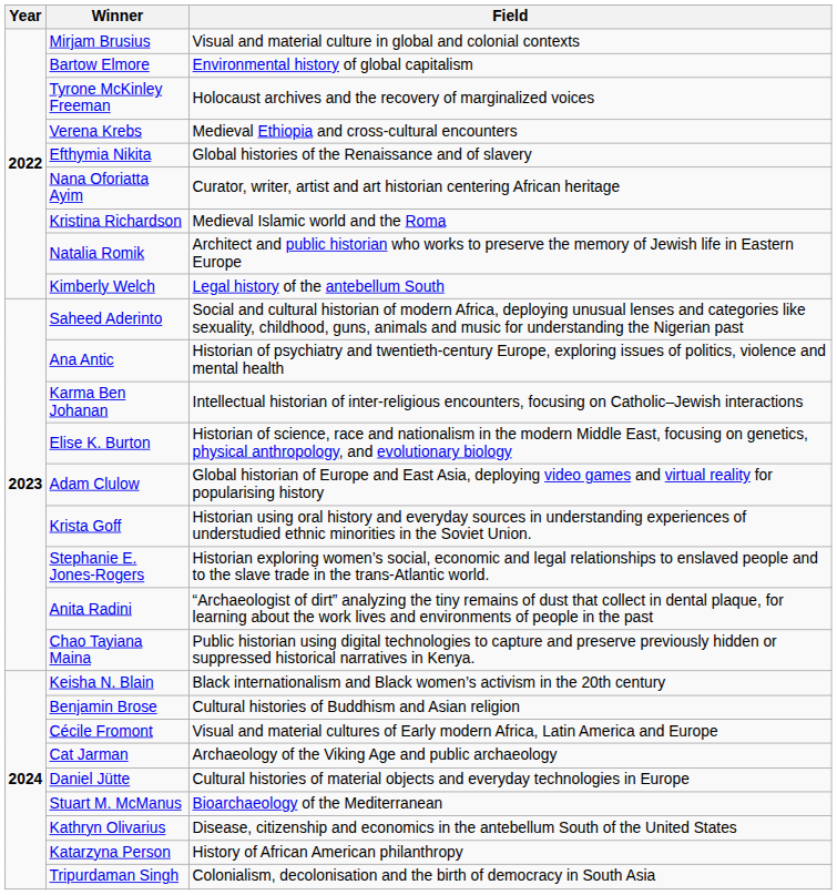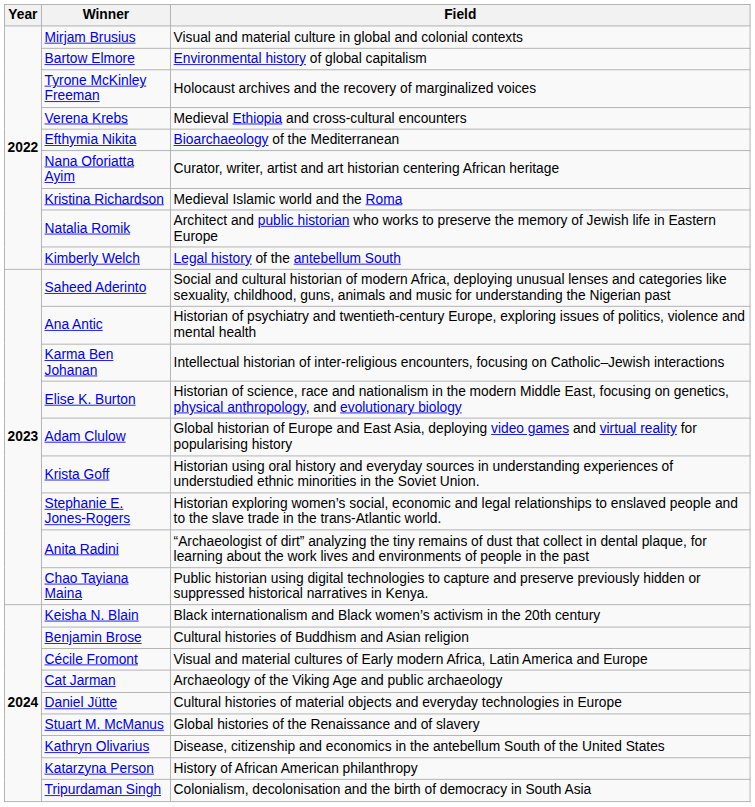Efthymia Nikita | Field: Global histories of the Renaissance and of slavery -> Bioarchaeology of the Mediterranean
Stuart M. McManus | Field: Bioarchaeology of the Mediterranean -> Global histories of the Renaissance and of slavery
